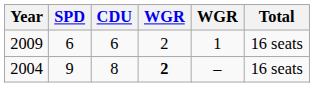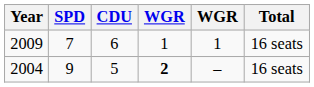2009 | SPD: 6 -> 7
2009 | column 4: 2 -> 1
2004 | CDU: 8 -> 5
